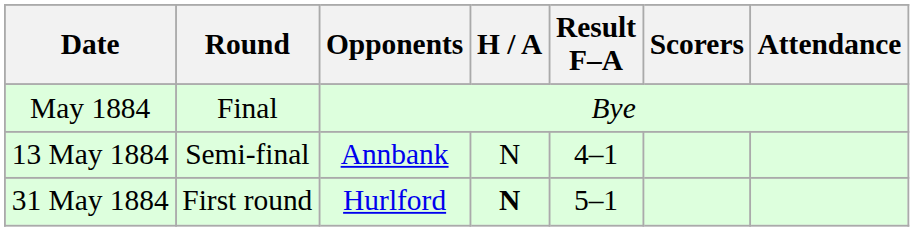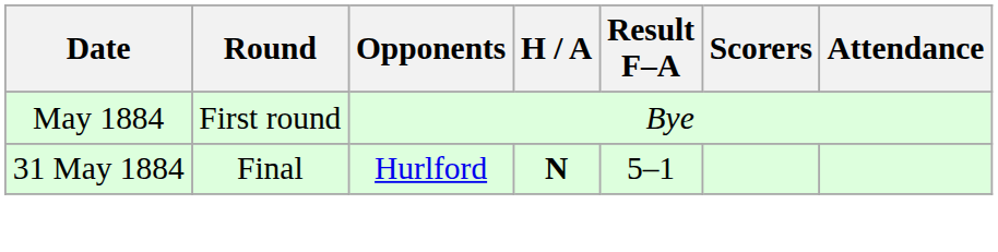May 1884 | Round: Final -> First round
- row: 13 May 1884 | Semi-final | Annbank | N | 4–1
31 May 1884 | Round: First round -> Final
